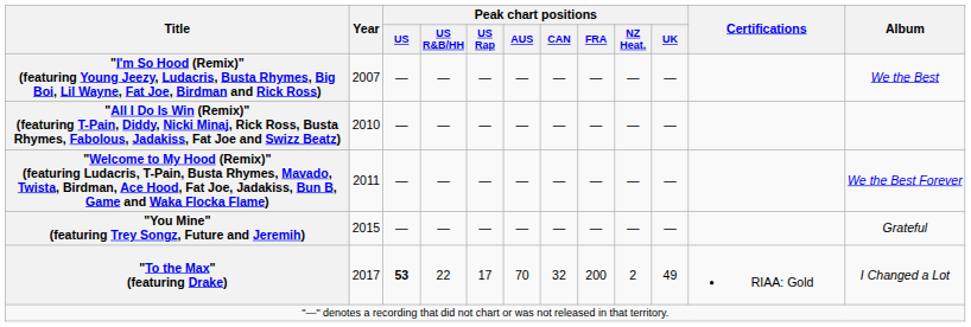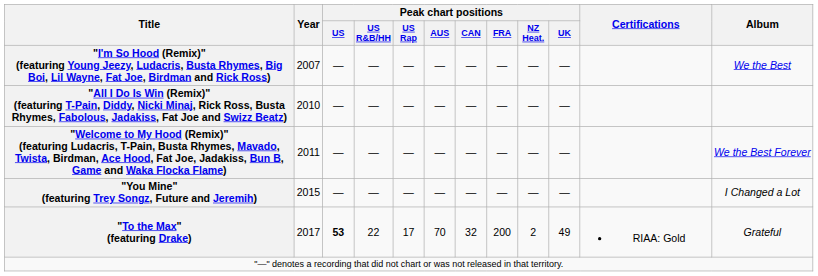"You Mine" (featuring Trey Songz, Future and Jeremih) | Album: Grateful -> I Changed a Lot
"To the Max" (featuring Drake) | Album: I Changed a Lot -> Grateful
